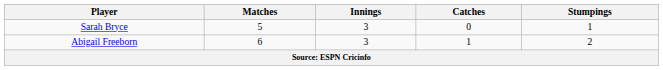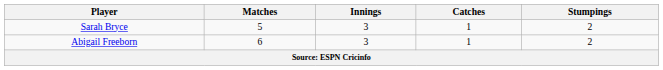Sarah Bryce | Catches: 0 -> 1
Sarah Bryce | Stumpings: 1 -> 2
